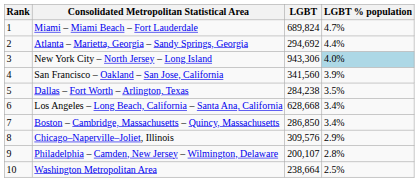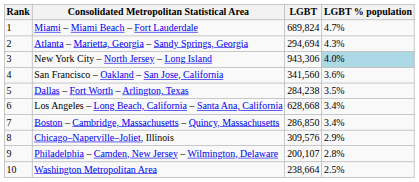Atlanta – Marietta, Georgia – Sandy Springs, Georgia | LGBT: 294,692 -> 294,694
Atlanta – Marietta, Georgia – Sandy Springs, Georgia | LGBT % population: 4.4% -> 4.3%
San Francisco – Oakland – San Jose, California | LGBT % population: 3.9% -> 3.6%
